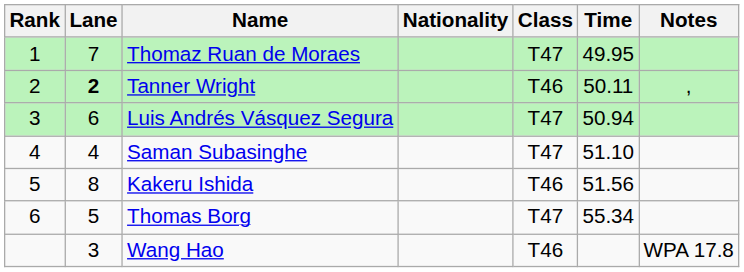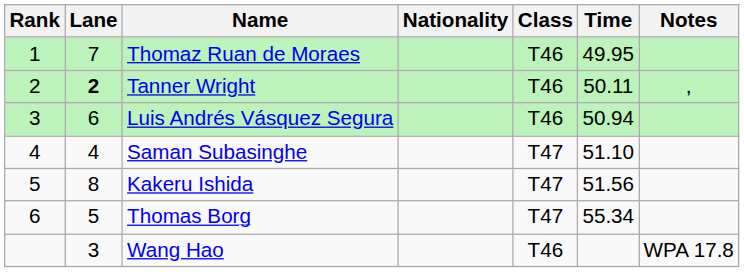Thomaz Ruan de Moraes | Class: T47 -> T46
Luis Andrés Vásquez Segura | Class: T47 -> T46
Kakeru Ishida | Class: T46 -> T47
